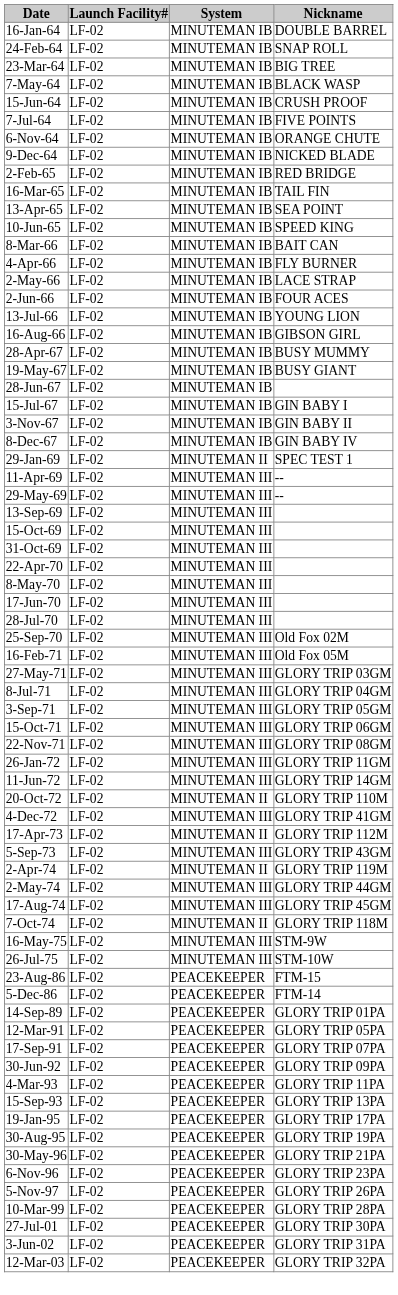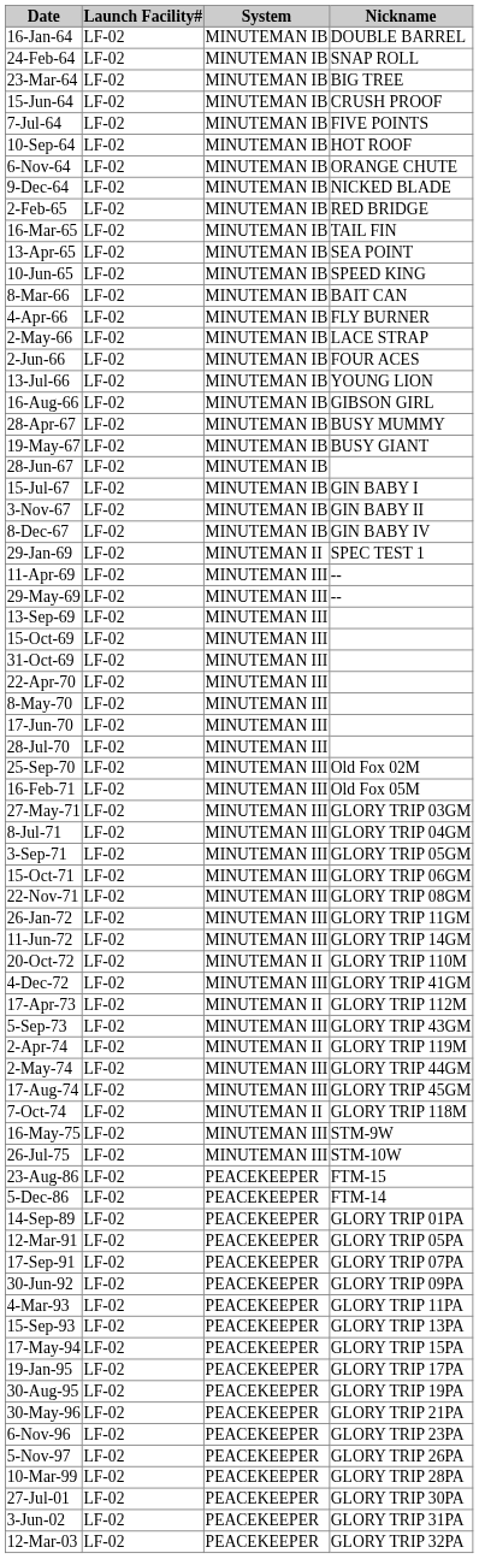- row: 7-May-64 | LF-02 | MINUTEMAN IB | BLACK WASP
+ row: 10-Sep-64 | LF-02 | MINUTEMAN IB | HOT ROOF
+ row: 17-May-94 | LF-02 | PEACEKEEPER | GLORY TRIP 15PA
